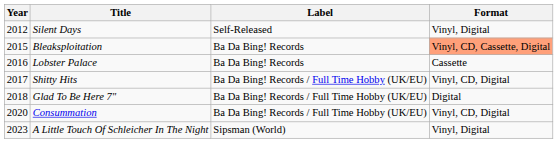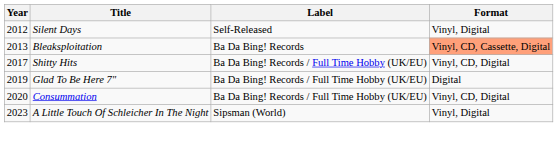Bleaksploitation | Year: 2015 -> 2013
- row: 2016 | Lobster Palace | Ba Da Bing! Records | Cassette
Glad To Be Here 7" | Year: 2018 -> 2019
